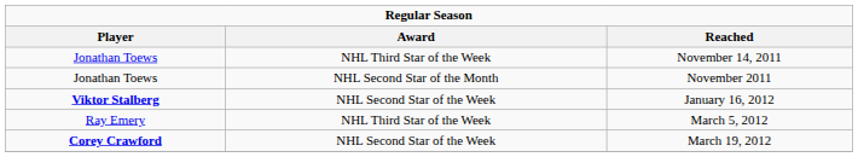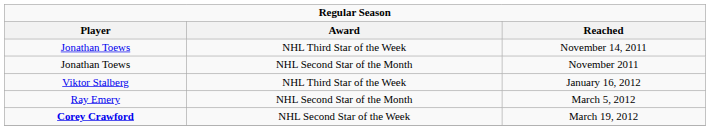January 16, 2012 | Player: bold -> normal
January 16, 2012 | Award: NHL Second Star of the Week -> NHL Third Star of the Week
March 5, 2012 | Award: NHL Third Star of the Week -> NHL Second Star of the Month
